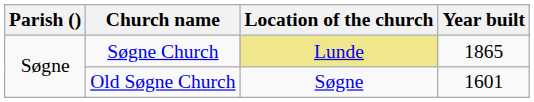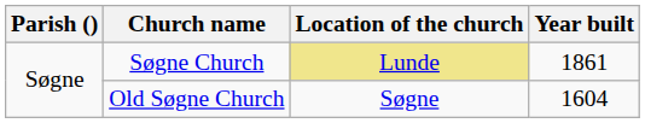Søgne Church | Year built: 1865 -> 1861
Old Søgne Church | Year built: 1601 -> 1604
